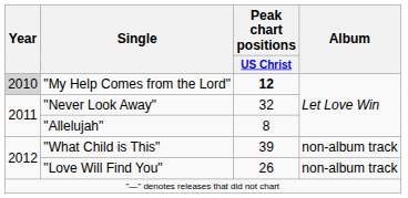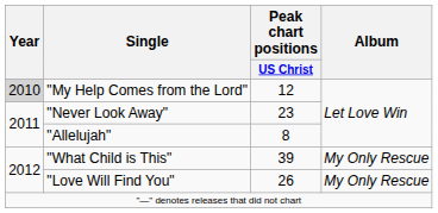"My Help Comes from the Lord" | Peak chart positions / US Christ: bold -> normal
"Never Look Away" | Peak chart positions / US Christ: 32 -> 23
"What Child is This" | Album: non-album track -> My Only Rescue
"Love Will Find You" | Album: non-album track -> My Only Rescue
